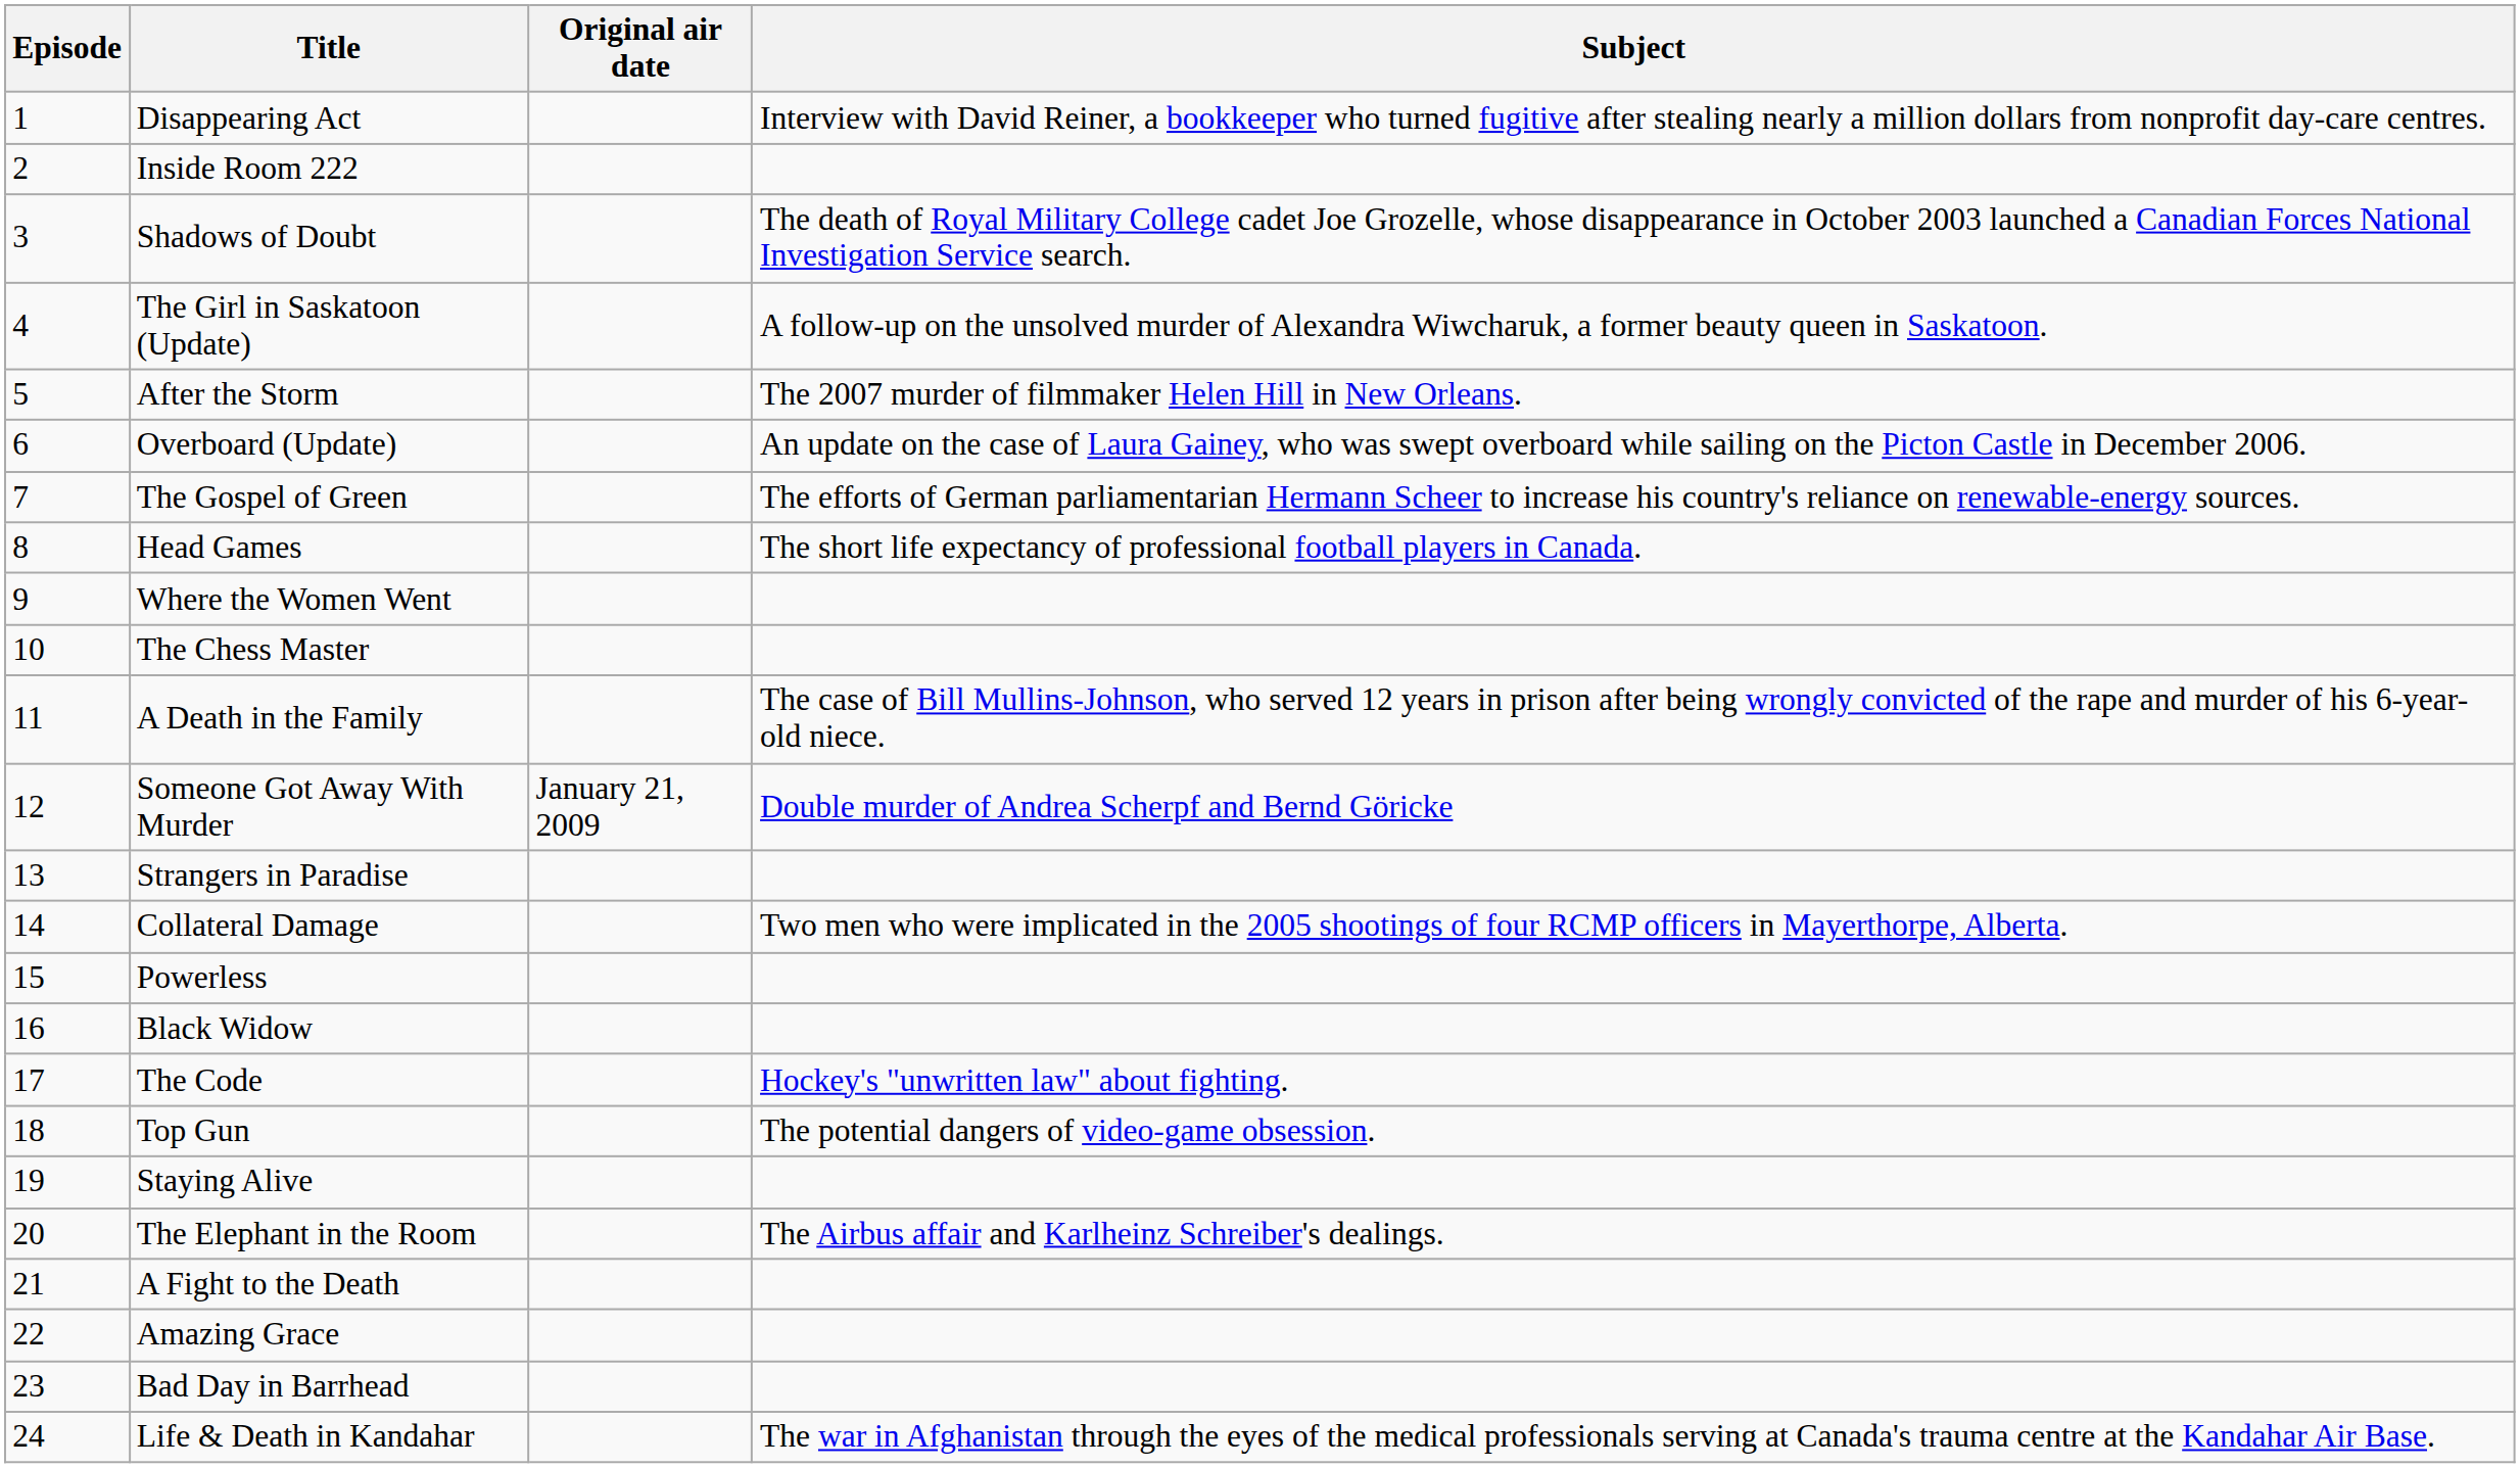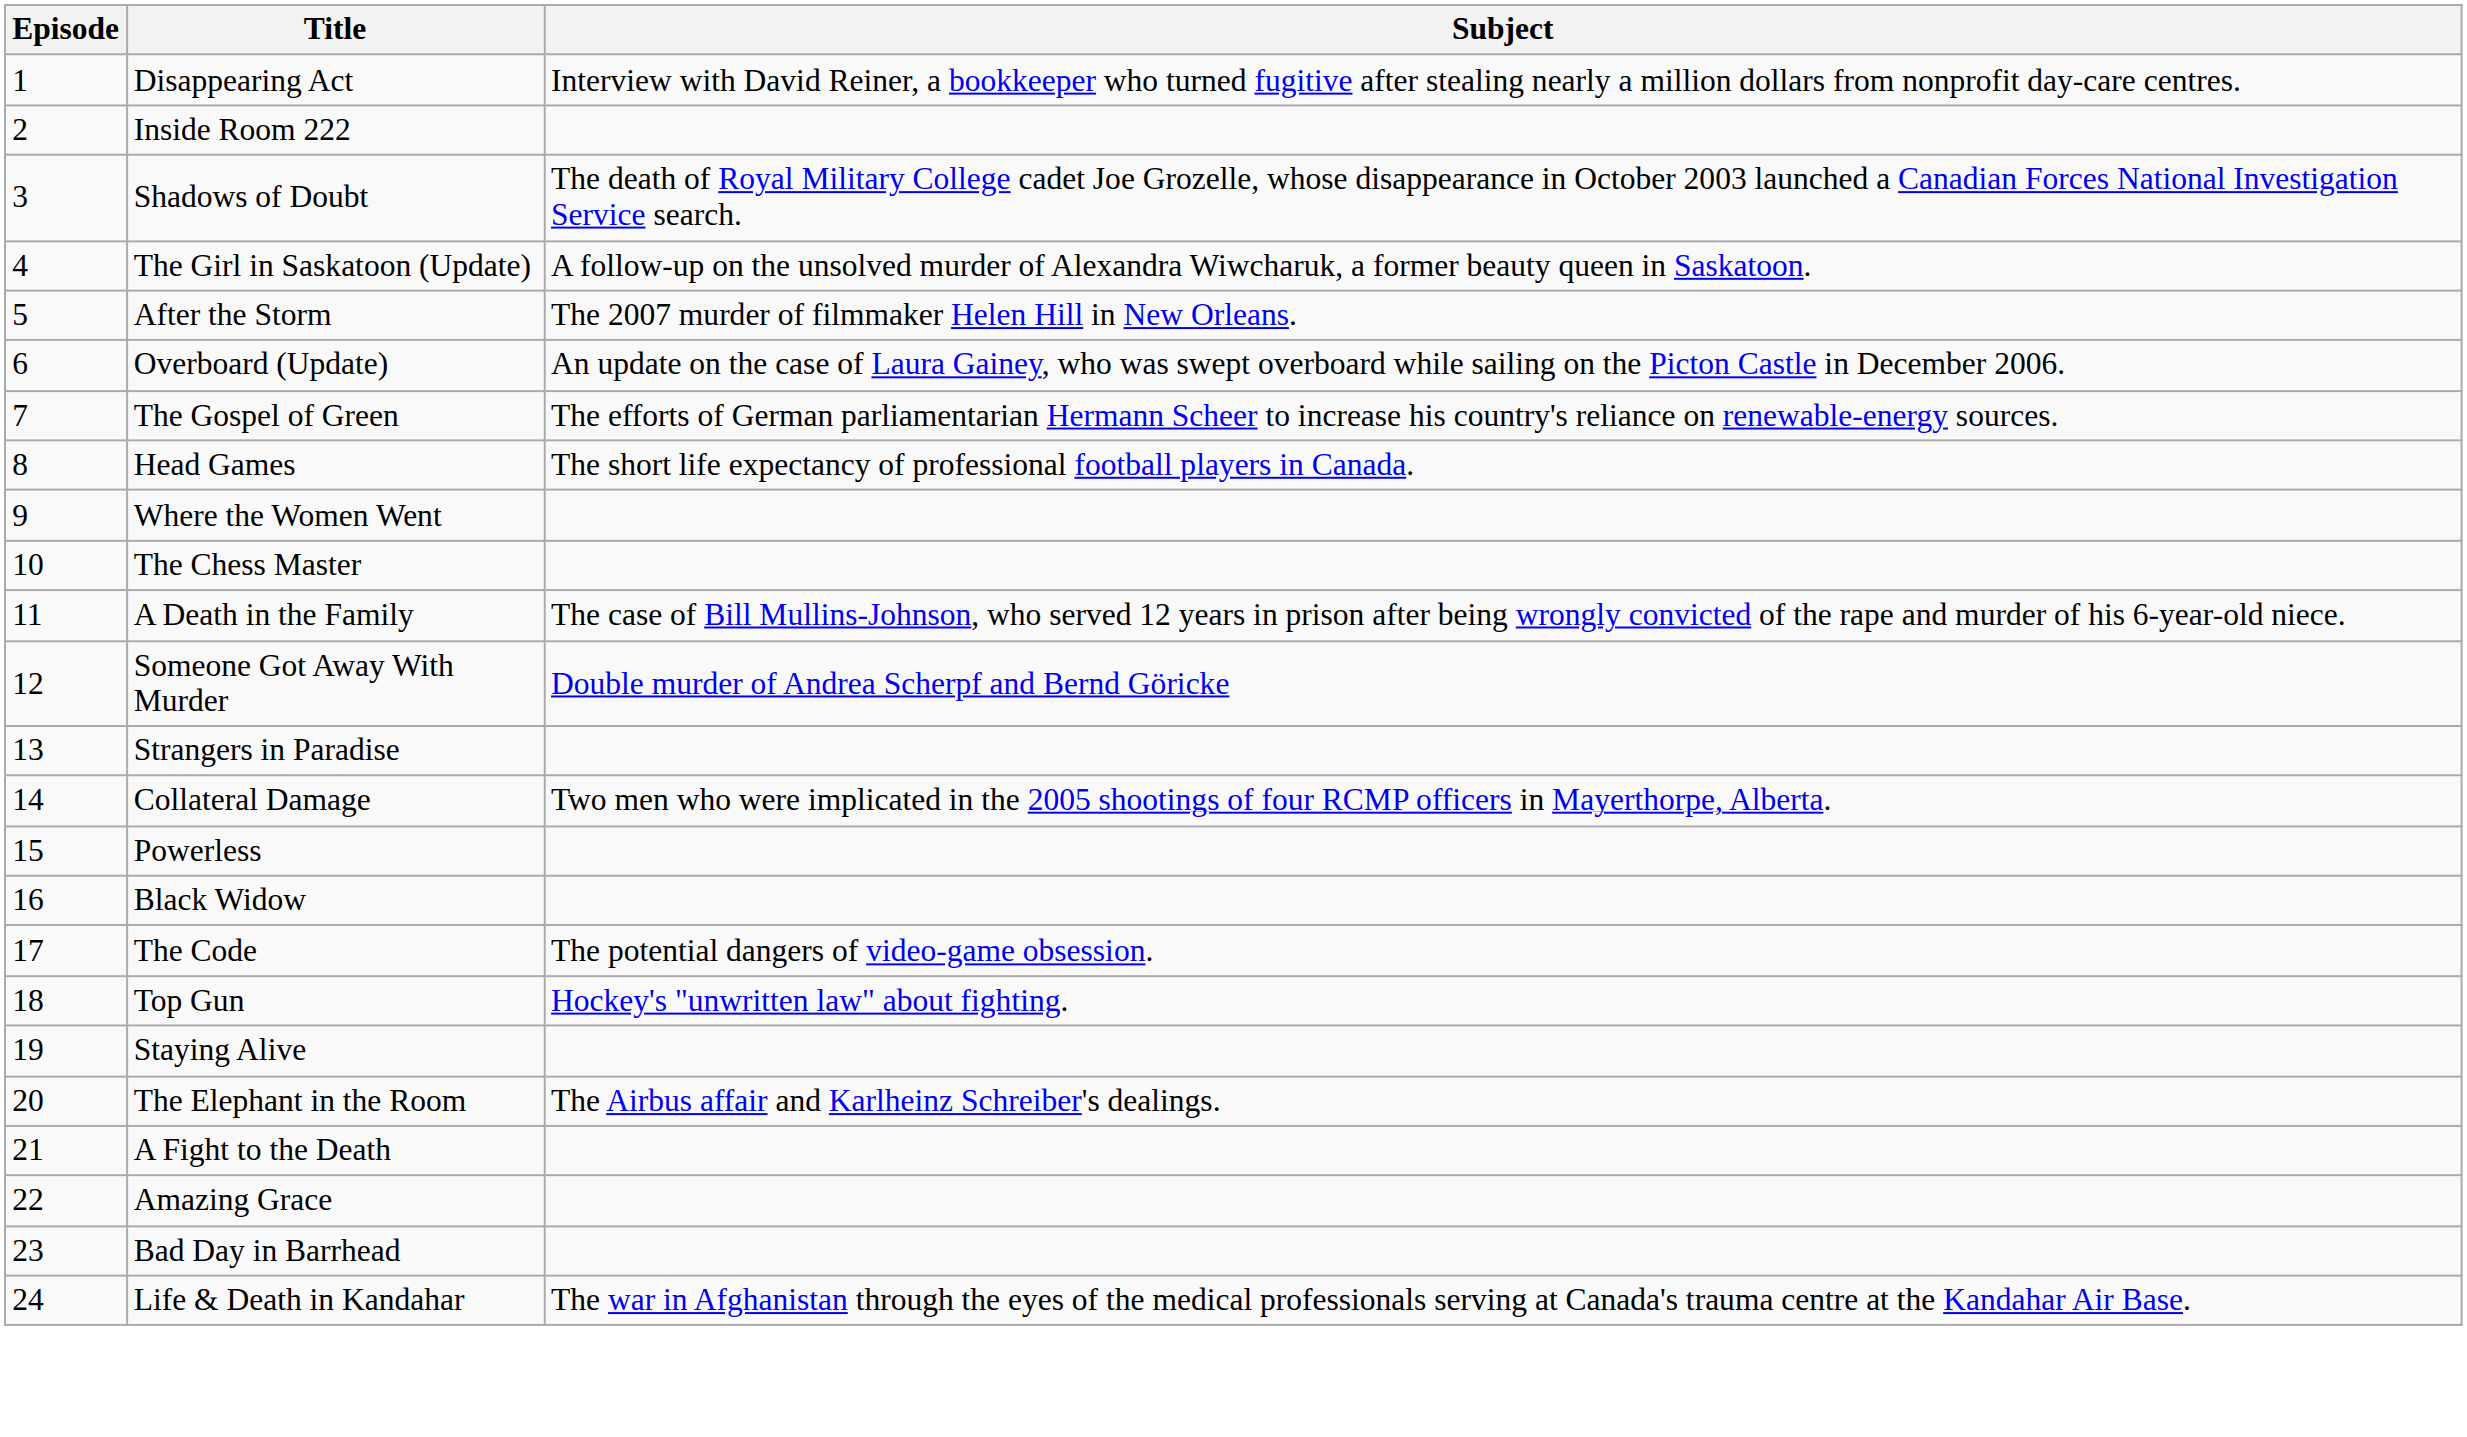- column: Original air date | January 21, 2009
The Code | Subject: Hockey's "unwritten law" about fighting. -> The potential dangers of video-game obsession.
Top Gun | Subject: The potential dangers of video-game obsession. -> Hockey's "unwritten law" about fighting.
